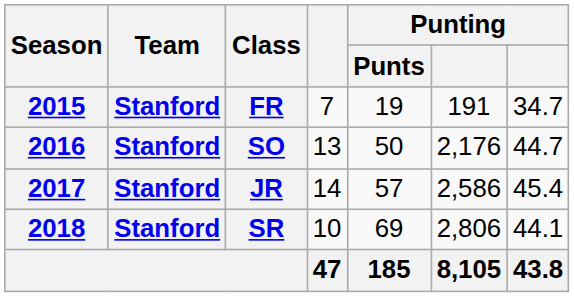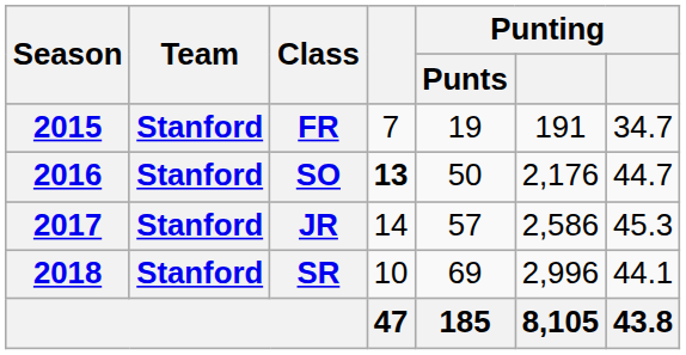SO | column 4: normal -> bold
JR | column 7: 45.4 -> 45.3
SR | column 6: 2,806 -> 2,996
